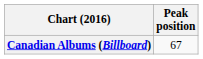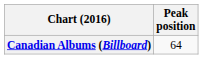Canadian Albums (Billboard) | Peak position: 67 -> 64
